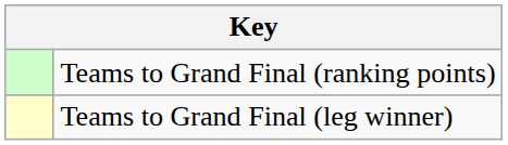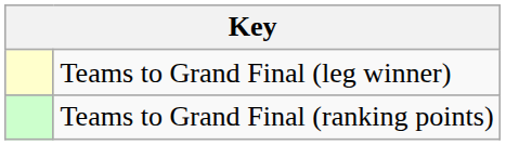rows swapped: Teams to Grand Final (leg winner) <-> Teams to Grand Final (ranking points)
